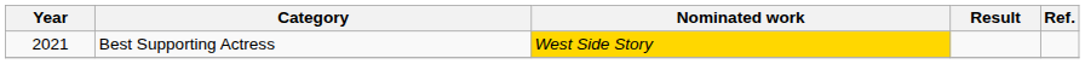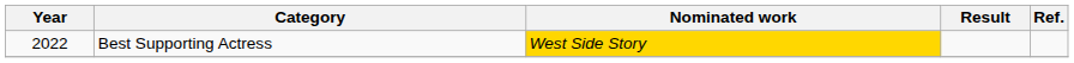Best Supporting Actress | Year: 2021 -> 2022
